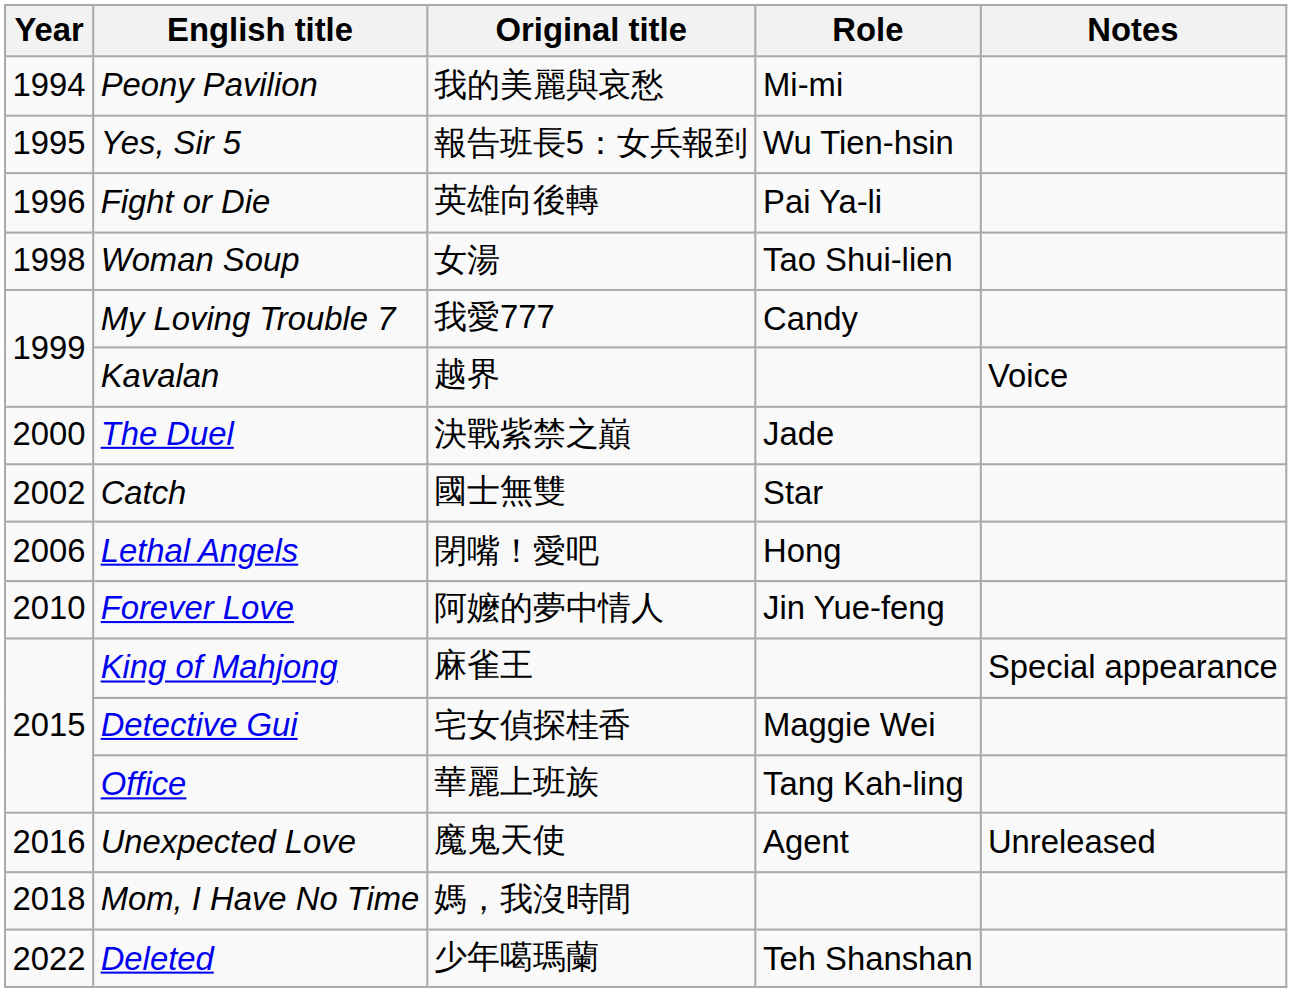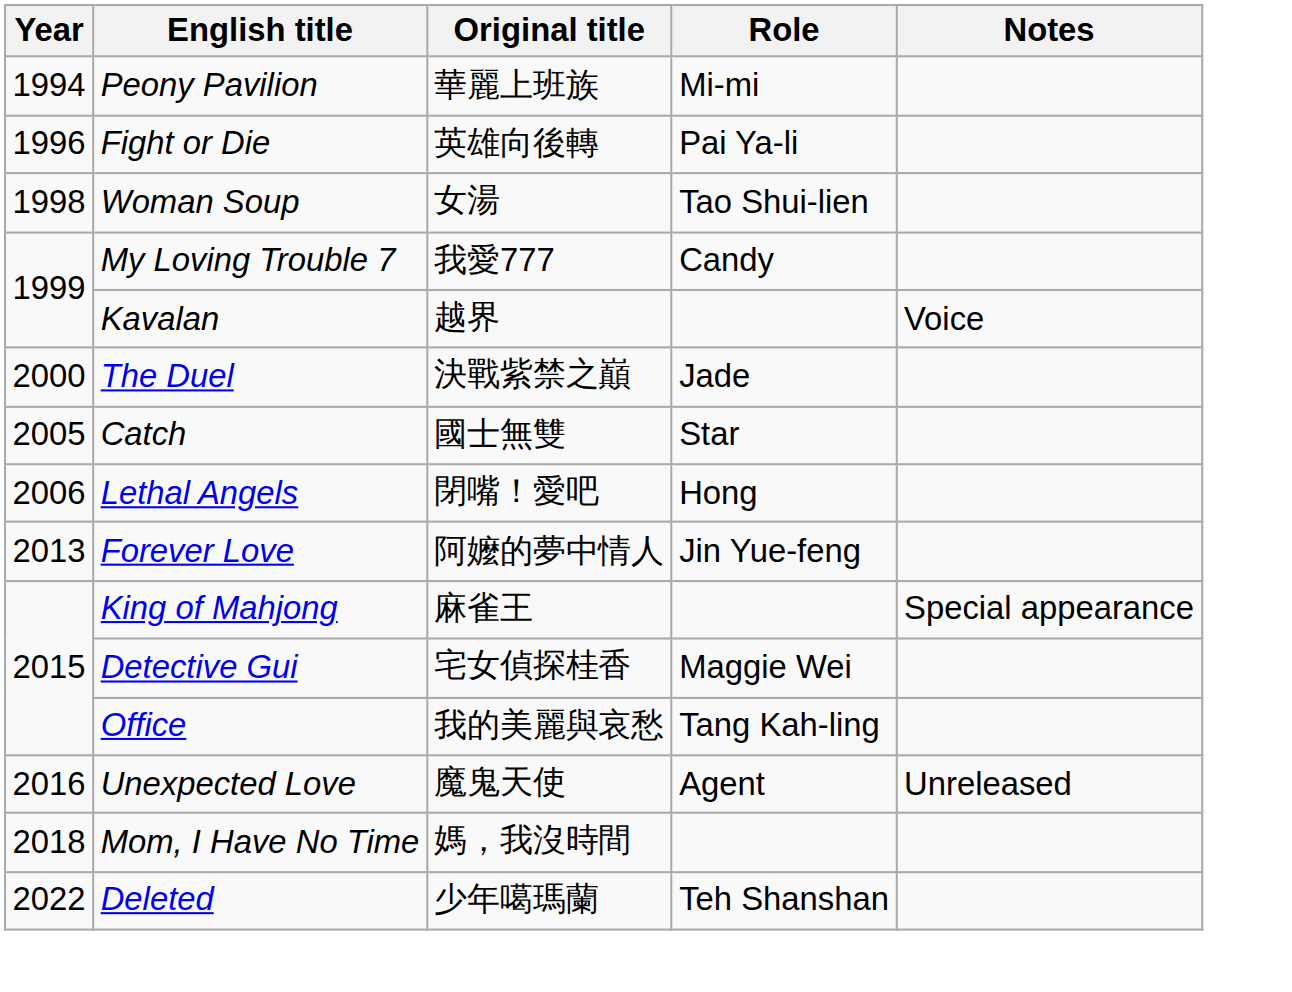Peony Pavilion | Original title: 我的美麗與哀愁 -> 華麗上班族
- row: 1995 | Yes, Sir 5 | 報告班長5：女兵報到 | Wu Tien-hsin
Catch | Year: 2002 -> 2005
Forever Love | Year: 2010 -> 2013
Office | Original title: 華麗上班族 -> 我的美麗與哀愁
